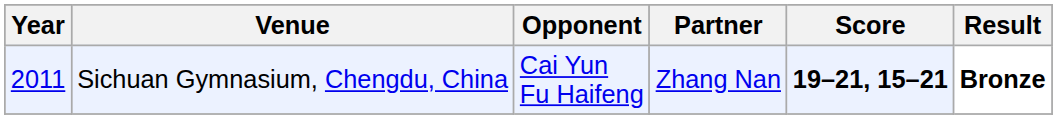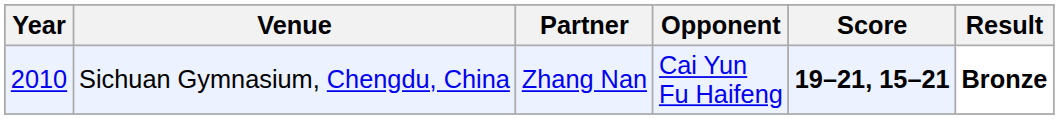columns swapped: Partner <-> Opponent
Sichuan Gymnasium, Chengdu, China | Year: 2011 -> 2010
